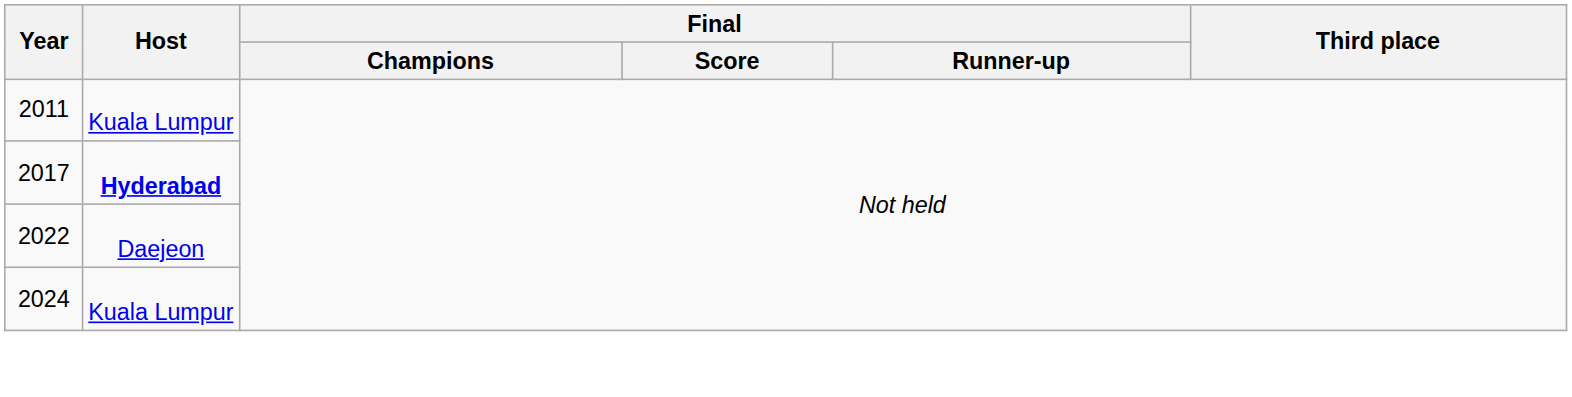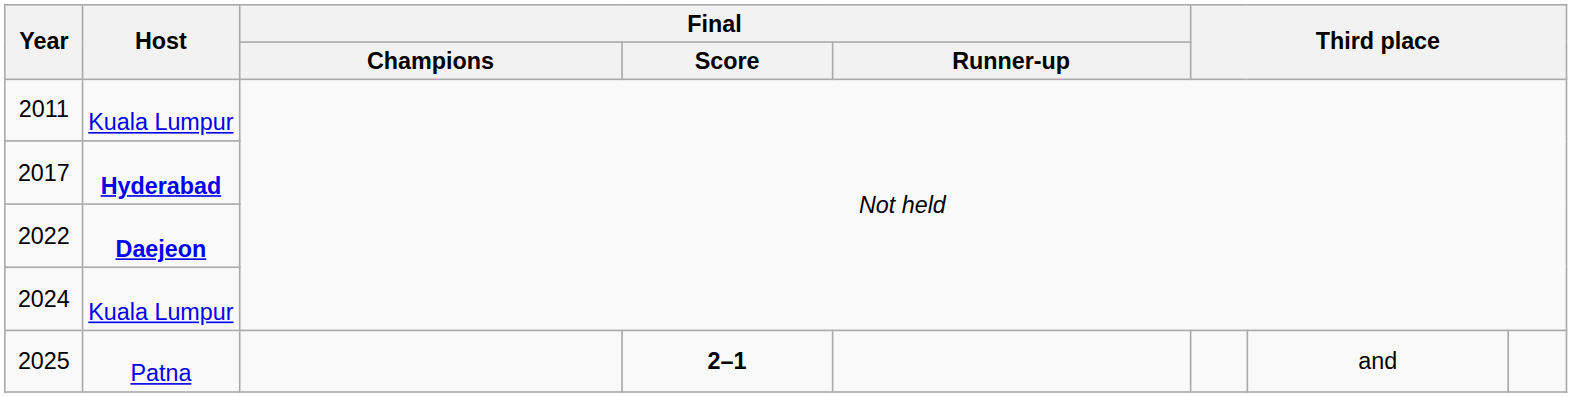2022 | Host: normal -> bold
+ row: 2025 | Patna | 2–1 | and
